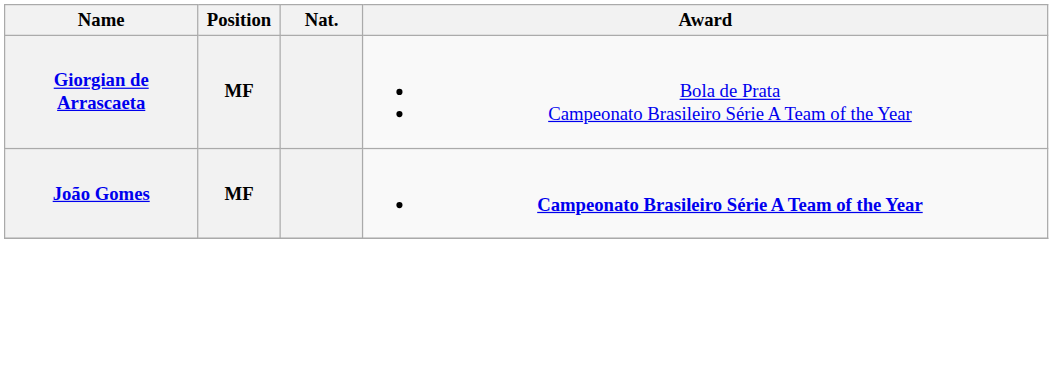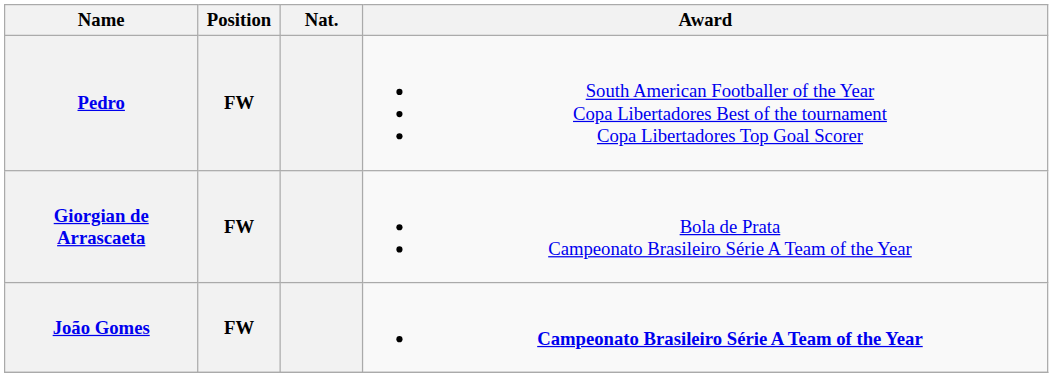+ row: Pedro | FW | South American Footballer of the Year Copa Libertadores Best of the tournament Copa Libertadores Top Goal Scorer
Giorgian de Arrascaeta | Position: MF -> FW
João Gomes | Position: MF -> FW
